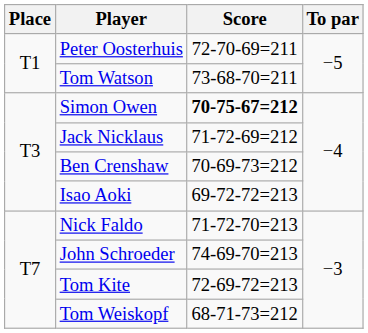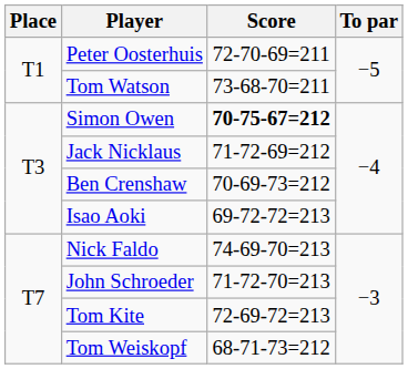Nick Faldo | Score: 71-72-70=213 -> 74-69-70=213
John Schroeder | Score: 74-69-70=213 -> 71-72-70=213
